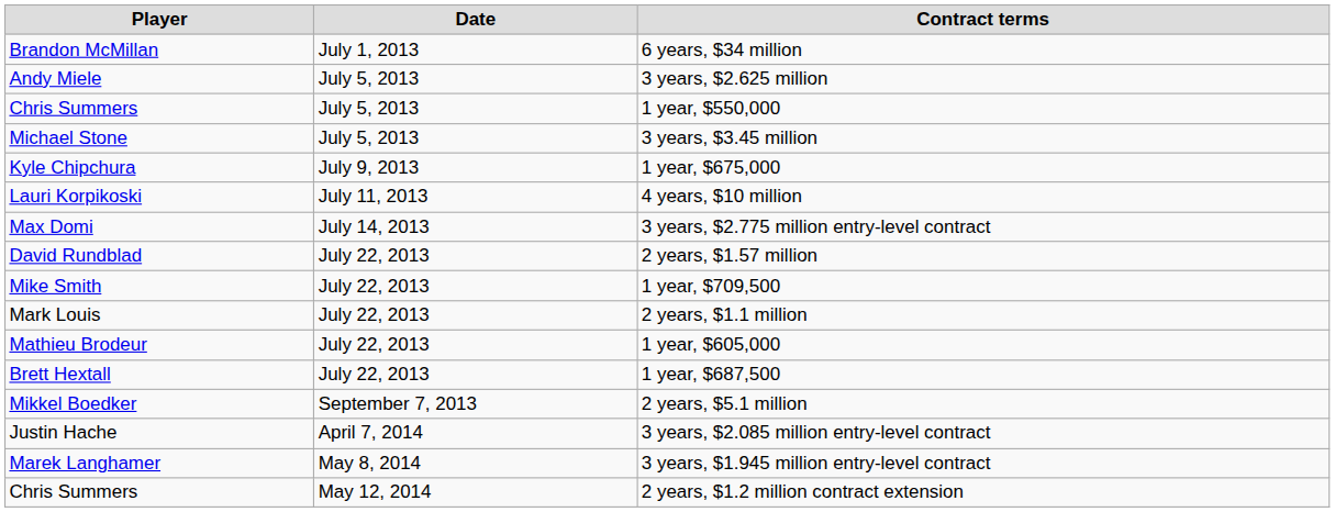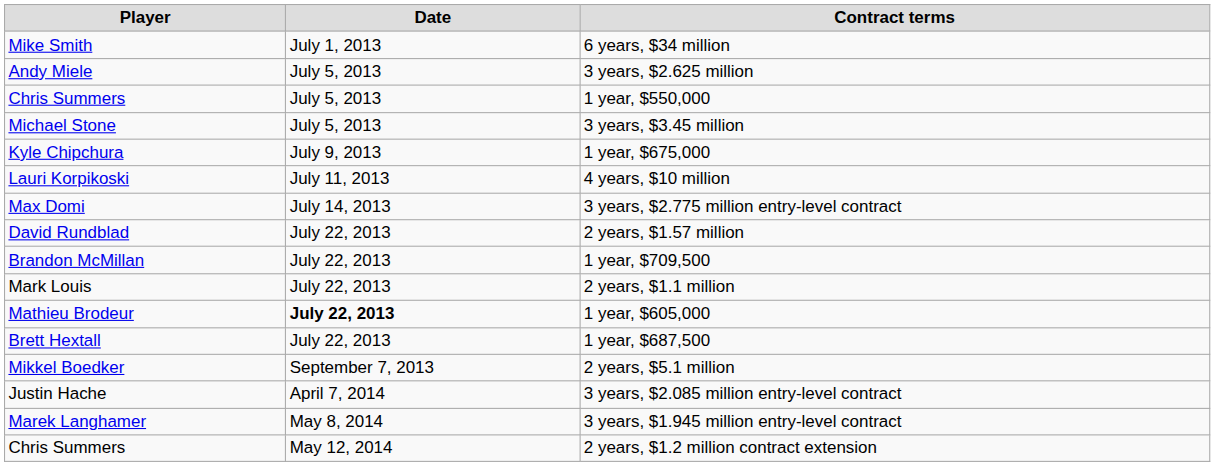6 years, $34 million | Player: Brandon McMillan -> Mike Smith
1 year, $709,500 | Player: Mike Smith -> Brandon McMillan
1 year, $605,000 | Date: normal -> bold
